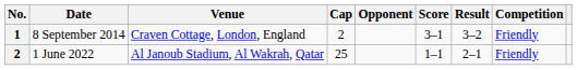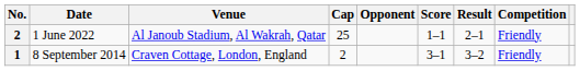rows swapped: 8 September 2014 <-> 1 June 2022
